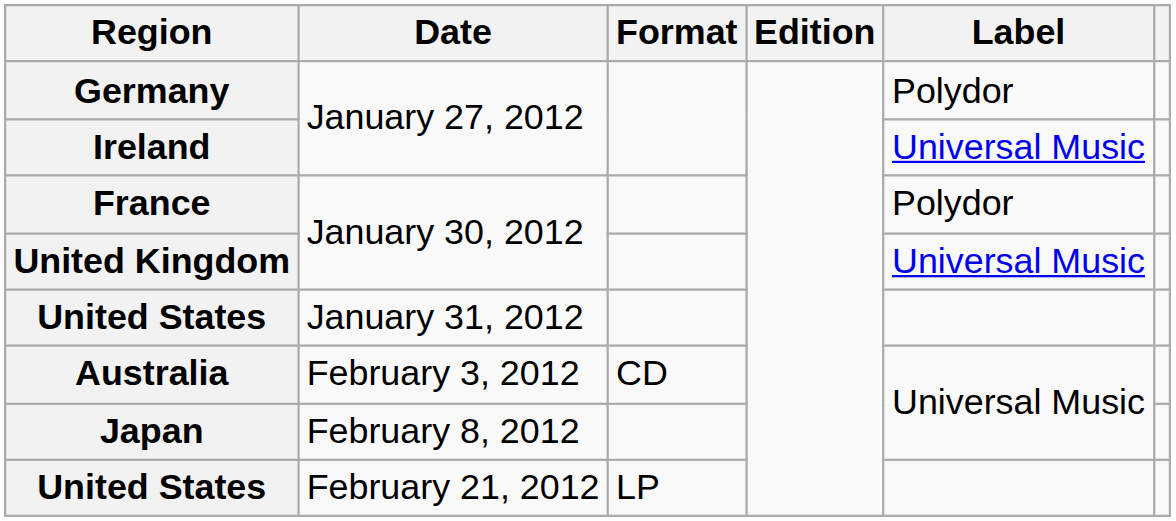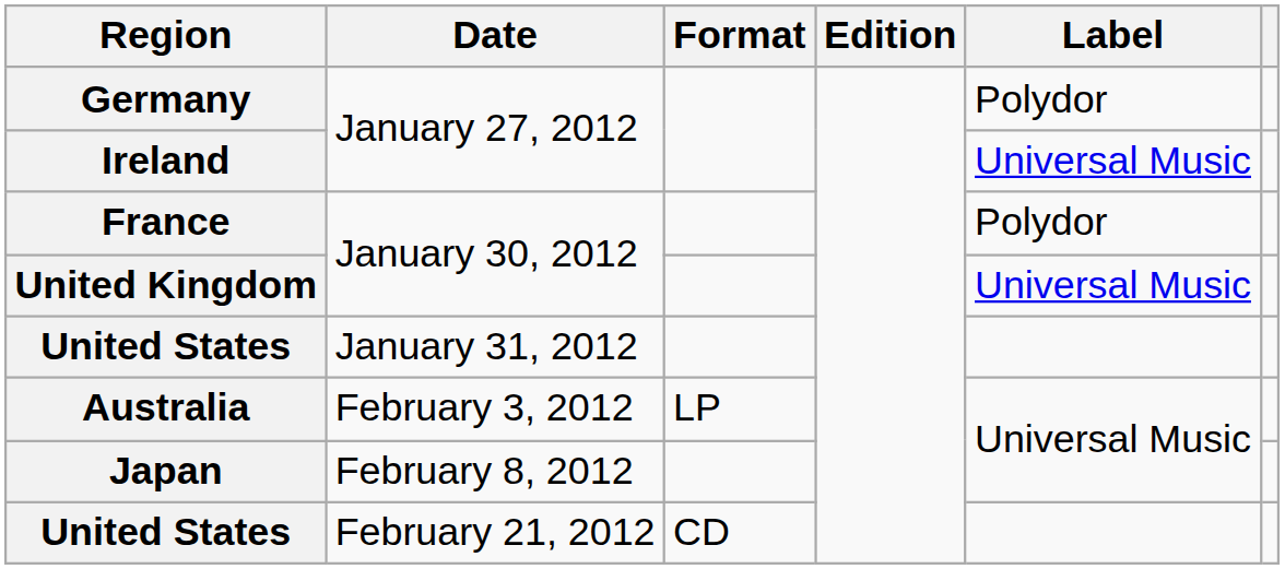Australia | Format: CD -> LP
United States / February 21, 2012 | Format: LP -> CD
